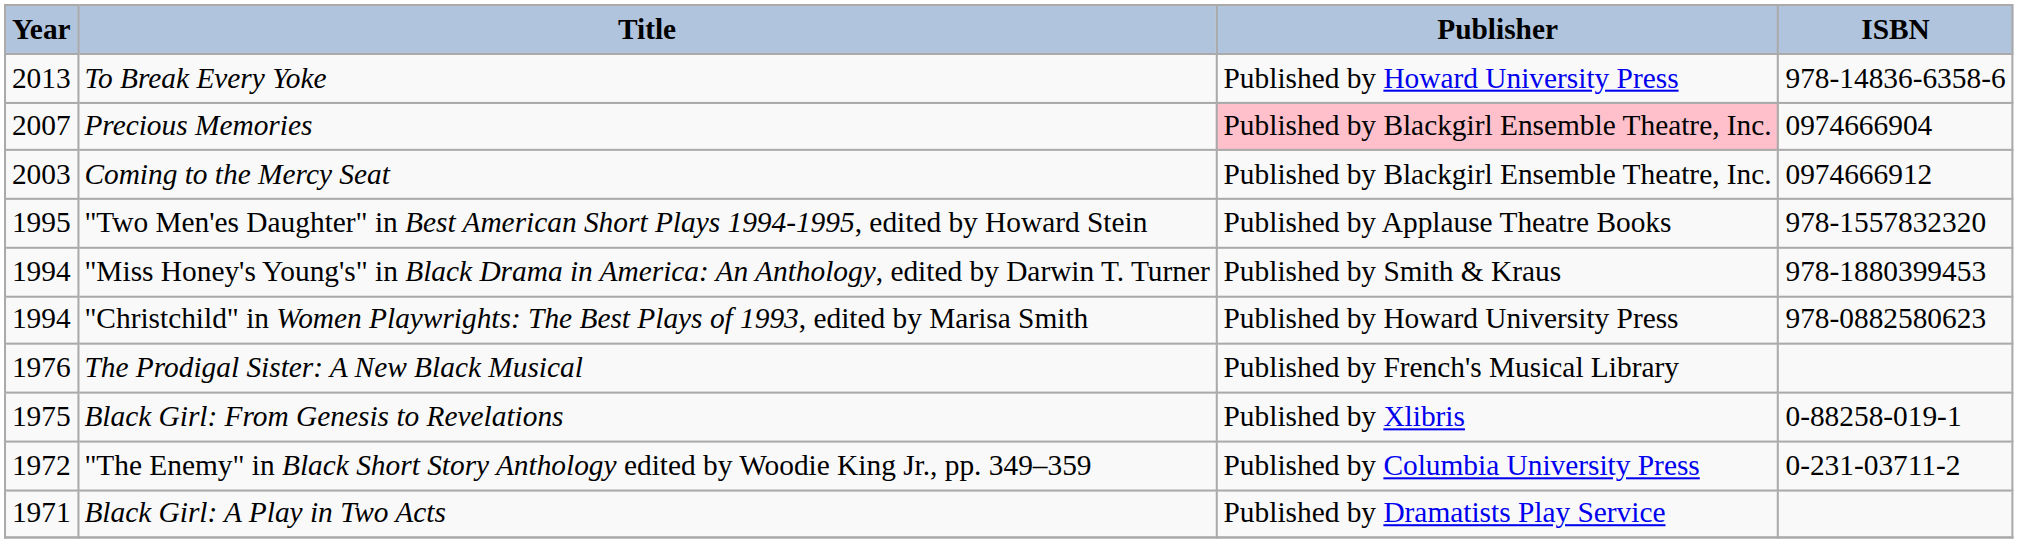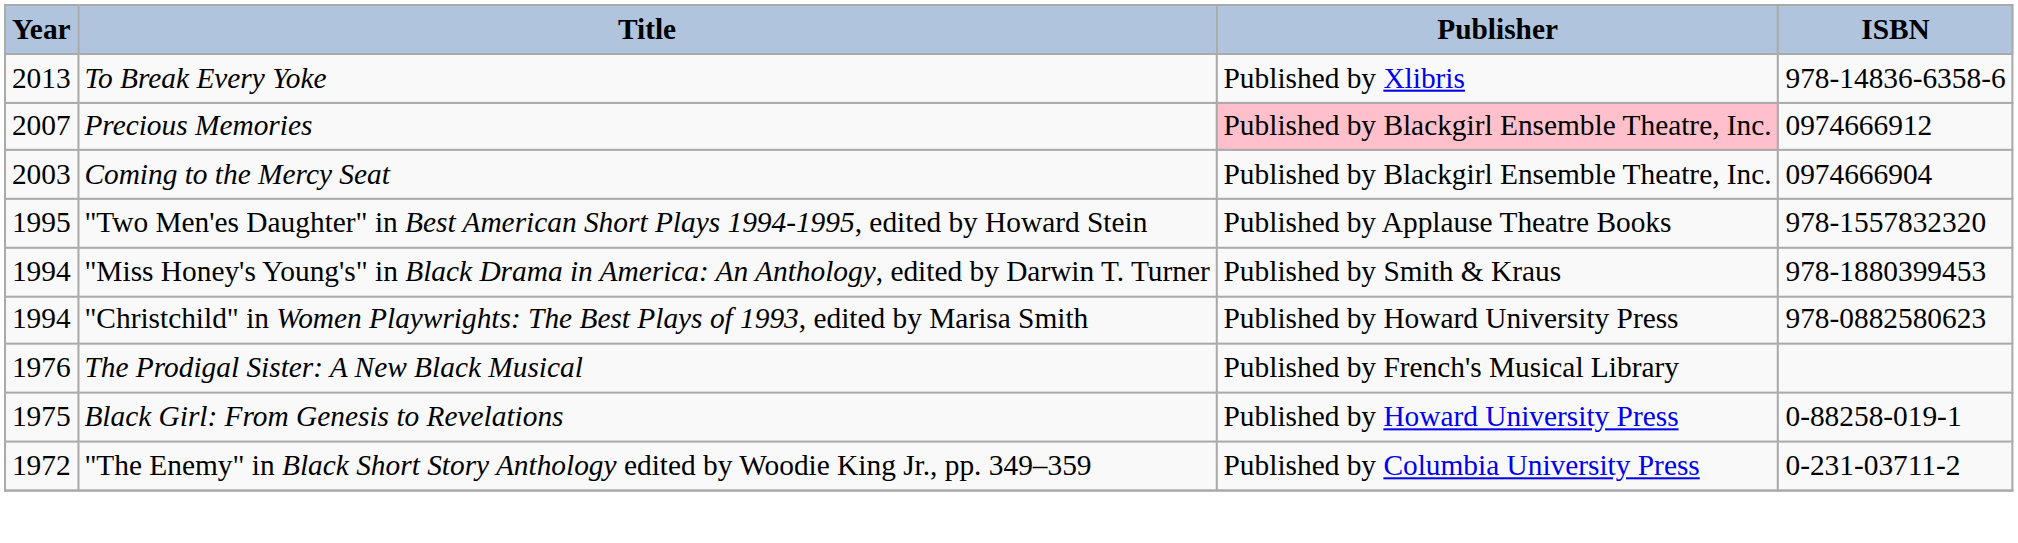To Break Every Yoke | Publisher: Published by Howard University Press -> Published by Xlibris
Precious Memories | ISBN: 0974666904 -> 0974666912
Coming to the Mercy Seat | ISBN: 0974666912 -> 0974666904
Black Girl: From Genesis to Revelations | Publisher: Published by Xlibris -> Published by Howard University Press
- row: 1971 | Black Girl: A Play in Two Acts | Published by Dramatists Play Service
